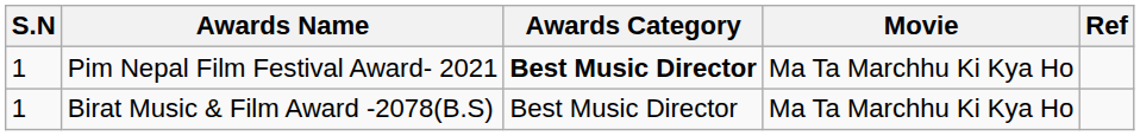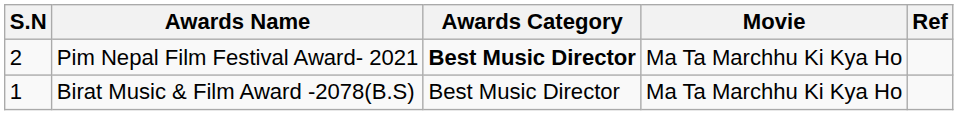Pim Nepal Film Festival Award- 2021 | S.N: 1 -> 2
